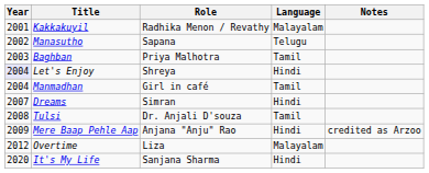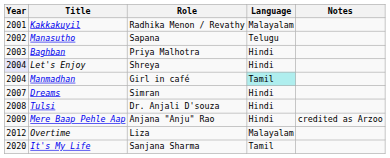Baghban | Language: Tamil -> Hindi
Manmadhan | Language: no background -> paleturquoise background
Tulsi | Language: Tamil -> Hindi
It's My Life | Language: Hindi -> Tamil
